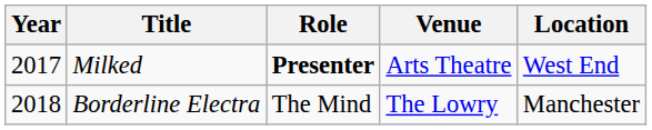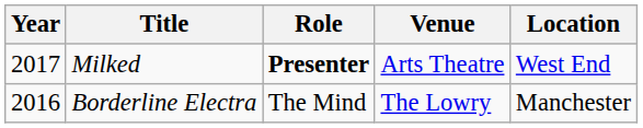Borderline Electra | Year: 2018 -> 2016
